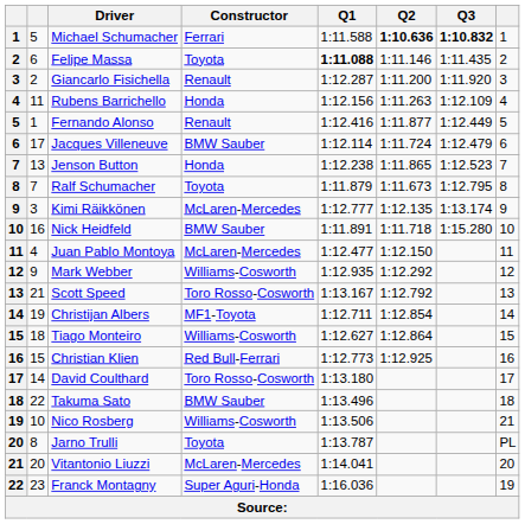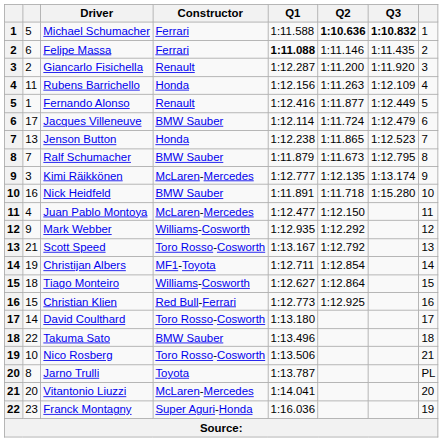Felipe Massa | Constructor: Toyota -> Ferrari
Ralf Schumacher | Constructor: Toyota -> BMW Sauber
Nico Rosberg | Constructor: Williams-Cosworth -> Toro Rosso-Cosworth
